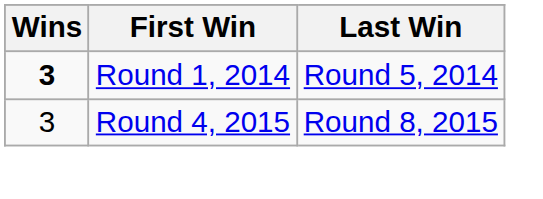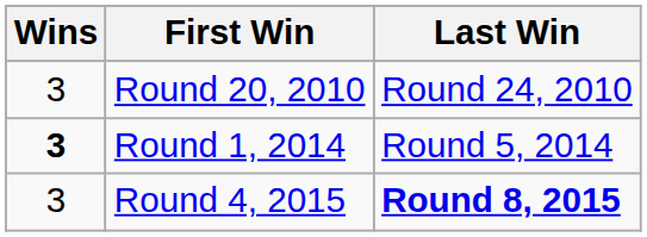+ row: 3 | Round 20, 2010 | Round 24, 2010
Round 4, 2015 | Last Win: normal -> bold
